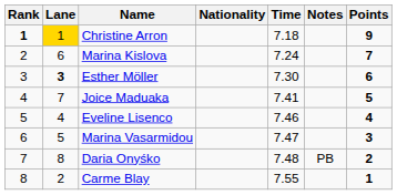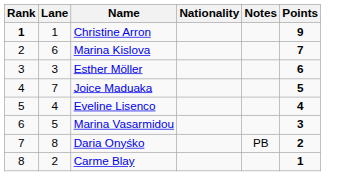- column: Time | 7.18 | 7.24 | 7.30 | 7.41 | 7.46 | 7.47 | 7.48 | 7.55
Christine Arron | Lane: gold background -> no background
Esther Möller | Lane: bold -> normal
